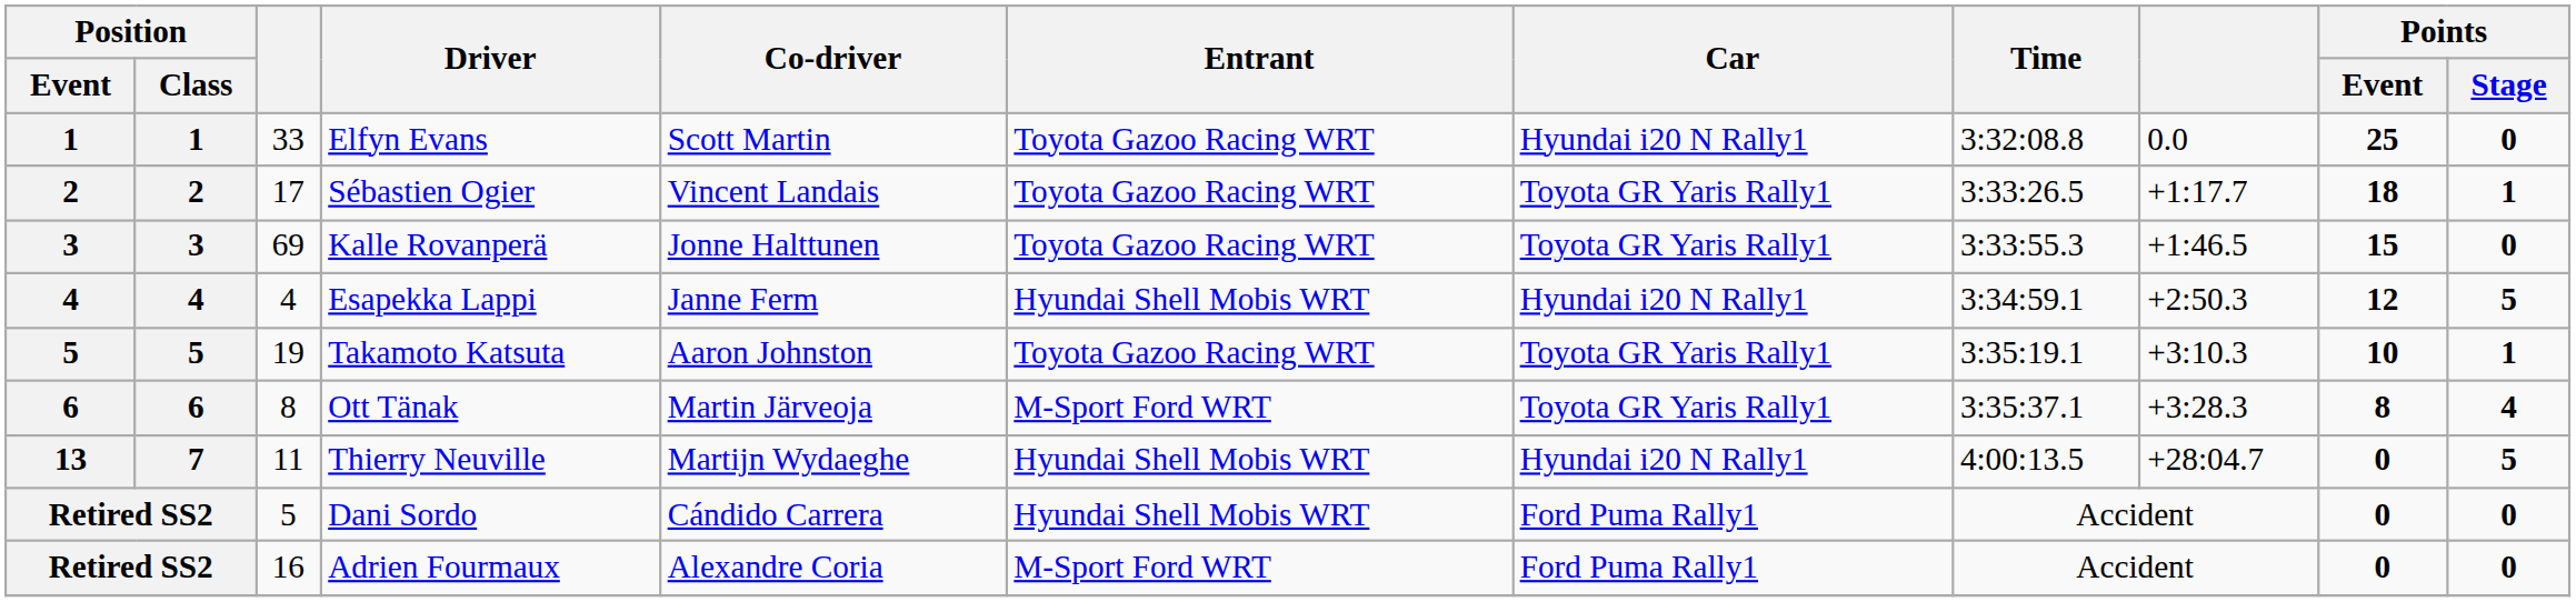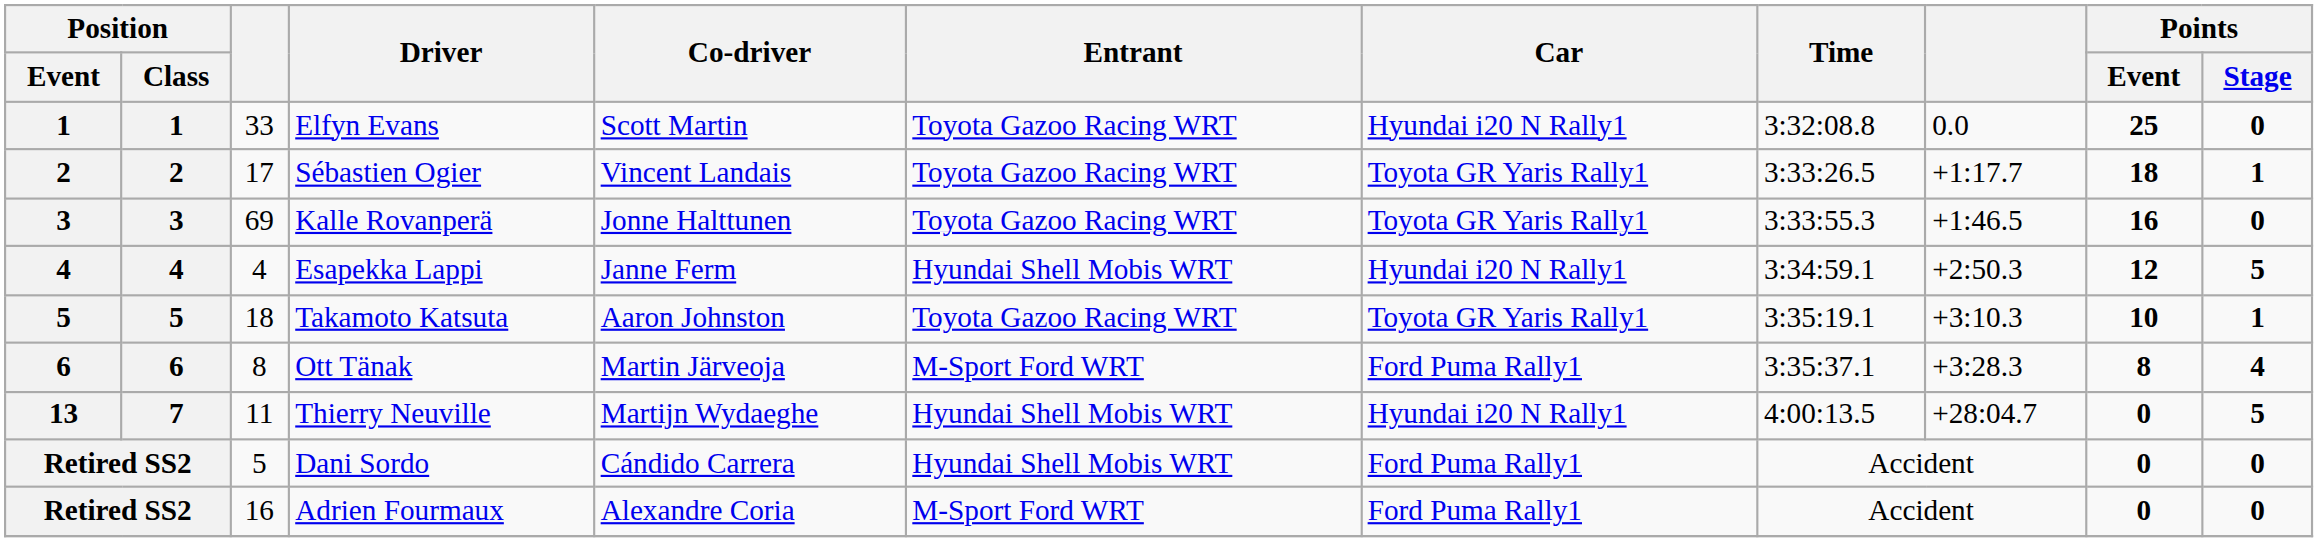Kalle Rovanperä | Points / Event: 15 -> 16
Takamoto Katsuta | column 3: 19 -> 18
Ott Tänak | Car: Toyota GR Yaris Rally1 -> Ford Puma Rally1
